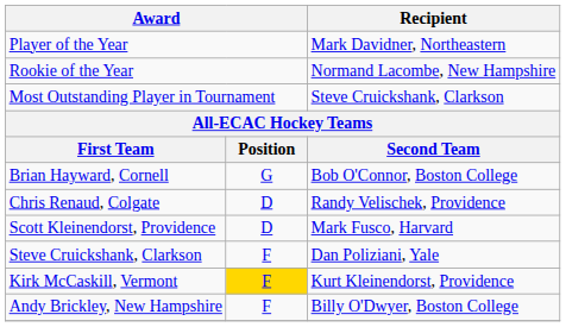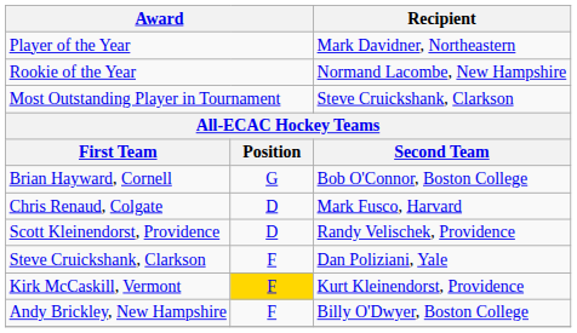Chris Renaud, Colgate | Recipient: Randy Velischek, Providence -> Mark Fusco, Harvard
Scott Kleinendorst, Providence | Recipient: Mark Fusco, Harvard -> Randy Velischek, Providence
